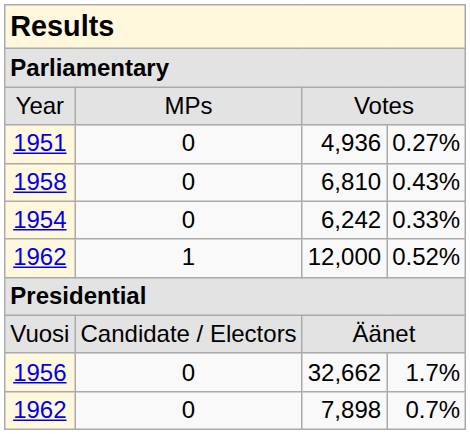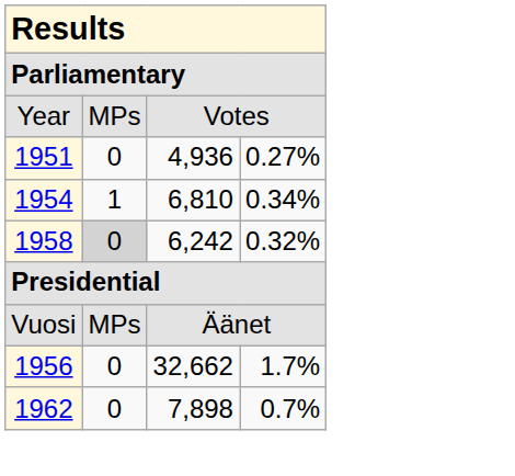6,810 | column 1: 1958 -> 1954
6,810 | column 2: 0 -> 1
6,810 | column 4: 0.43% -> 0.34%
6,242 | column 1: 1954 -> 1958
6,242 | column 2: no background -> lightgrey background
6,242 | column 4: 0.33% -> 0.32%
- row: 1962 | 1 | 12,000 | 0.52%
Äänet | column 2: Candidate / Electors -> MPs
